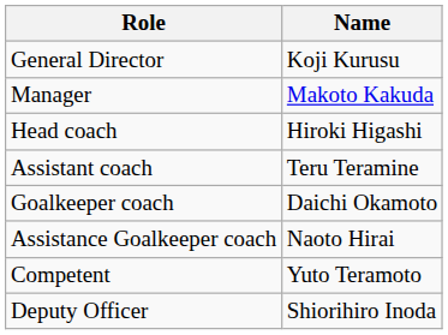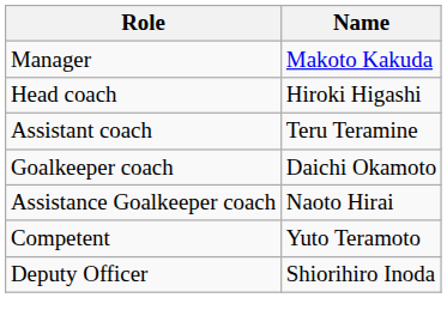- row: General Director | Koji Kurusu
